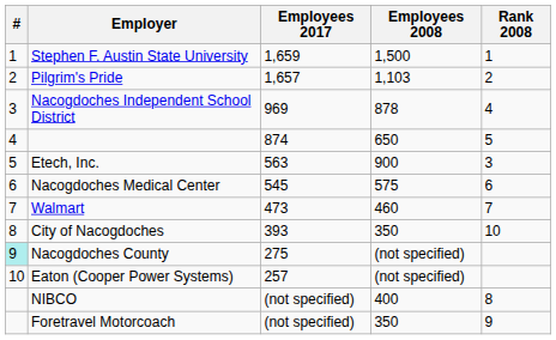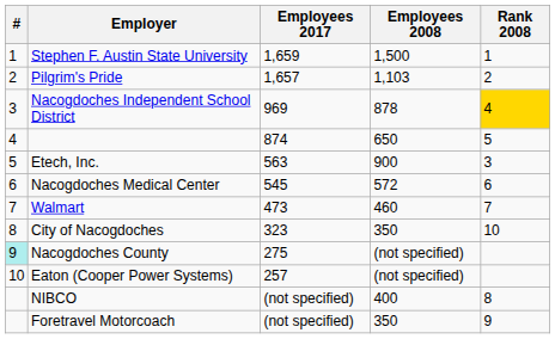Nacogdoches Independent School District | Rank 2008: no background -> gold background
Nacogdoches Medical Center | Employees 2008: 575 -> 572
City of Nacogdoches | Employees 2017: 393 -> 323
